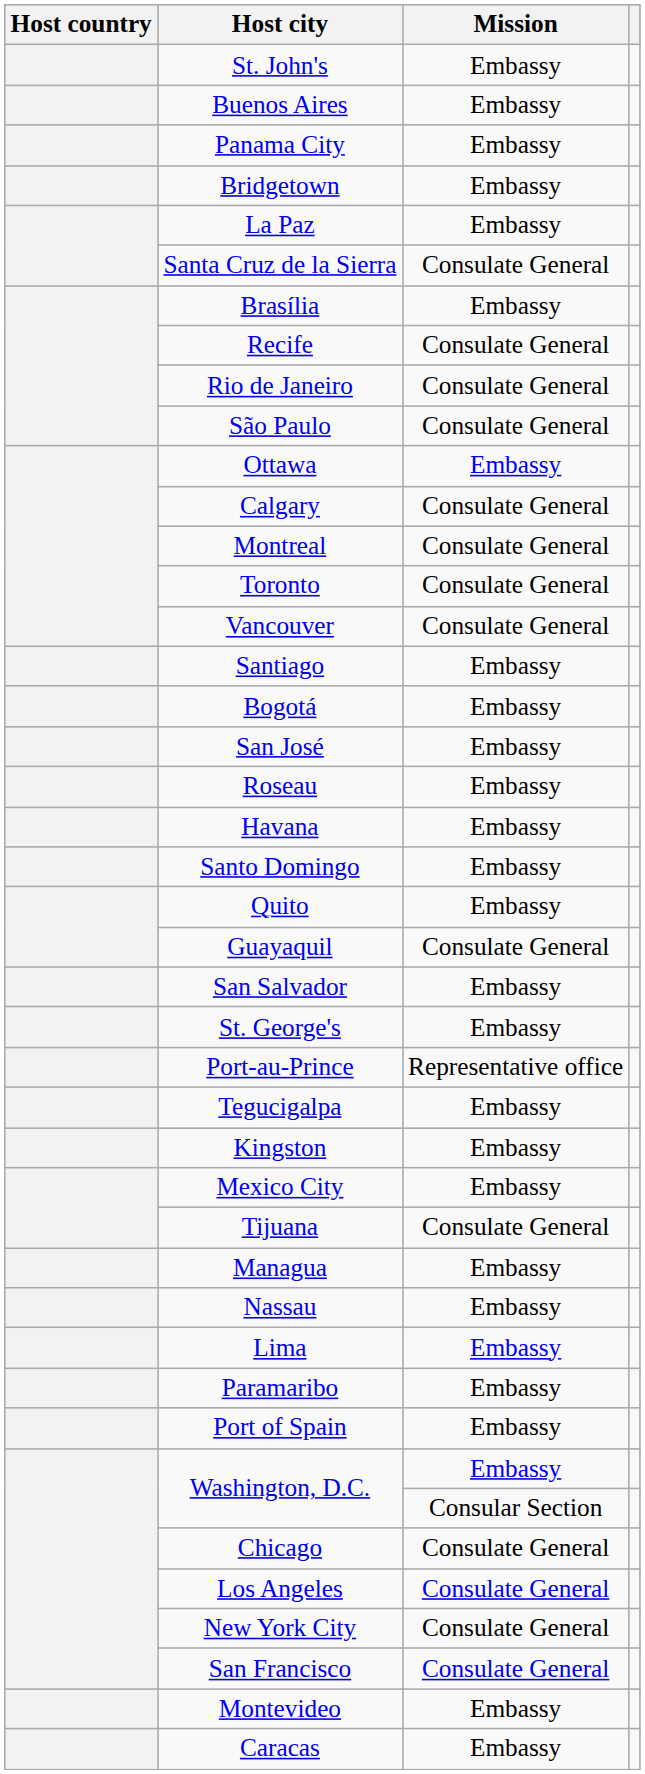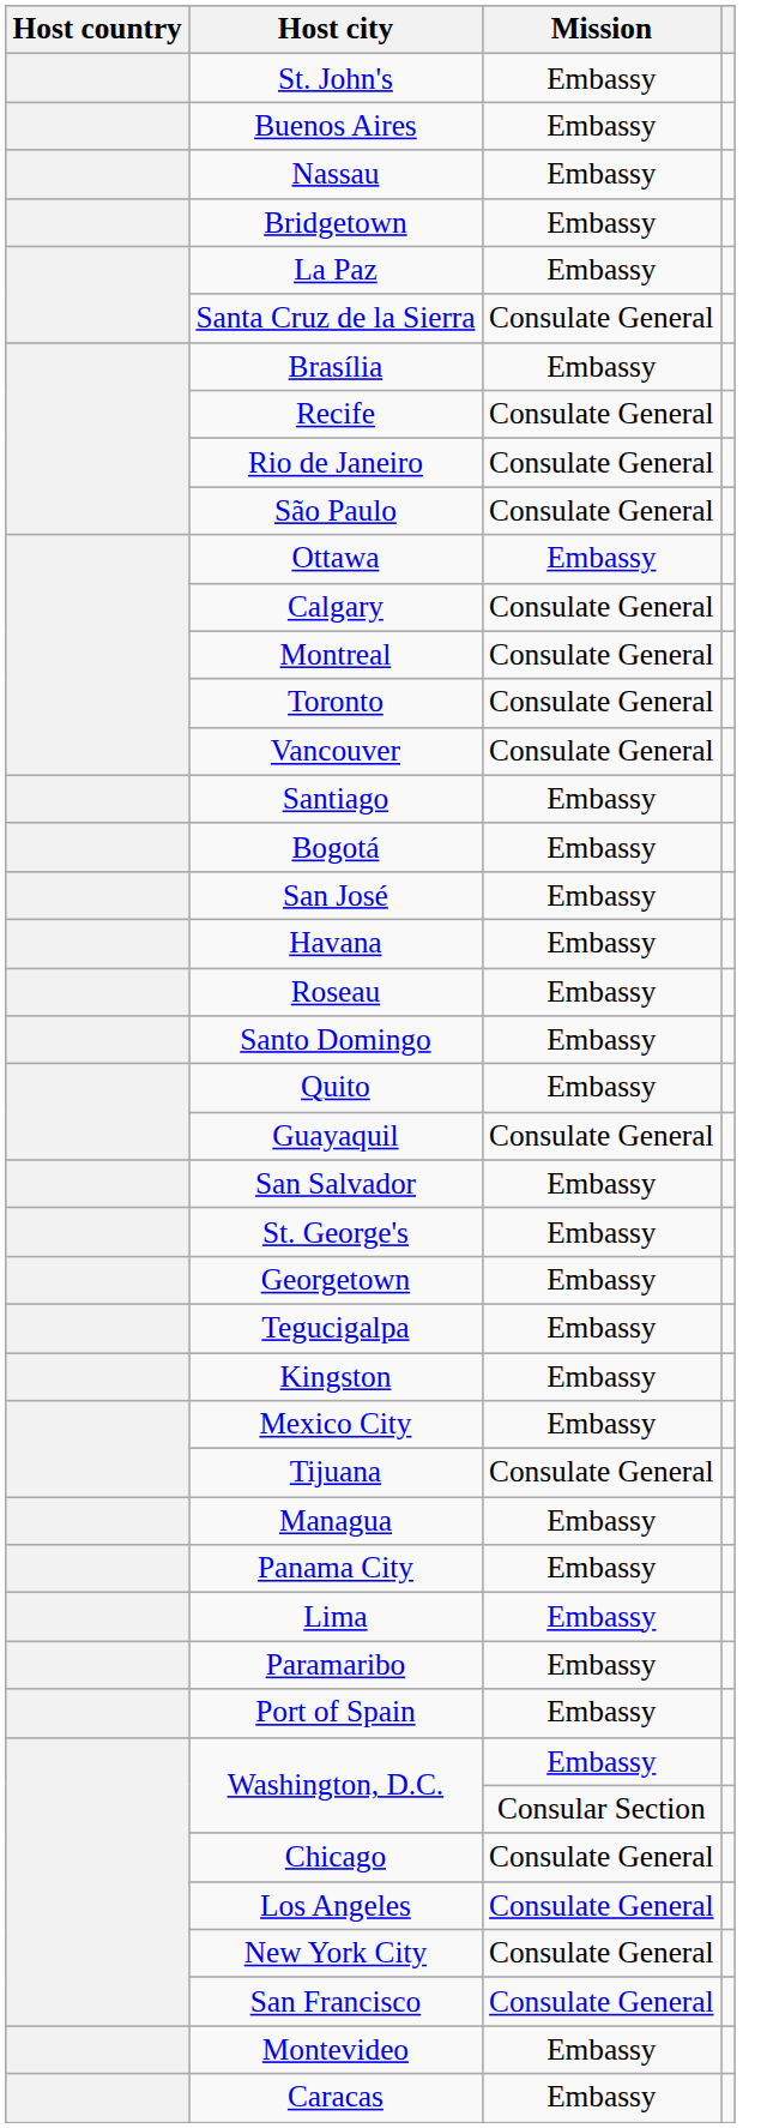rows swapped: Nassau <-> Panama City
rows swapped: Havana <-> Roseau
+ row: Georgetown | Embassy
- row: Port-au-Prince | Representative office
